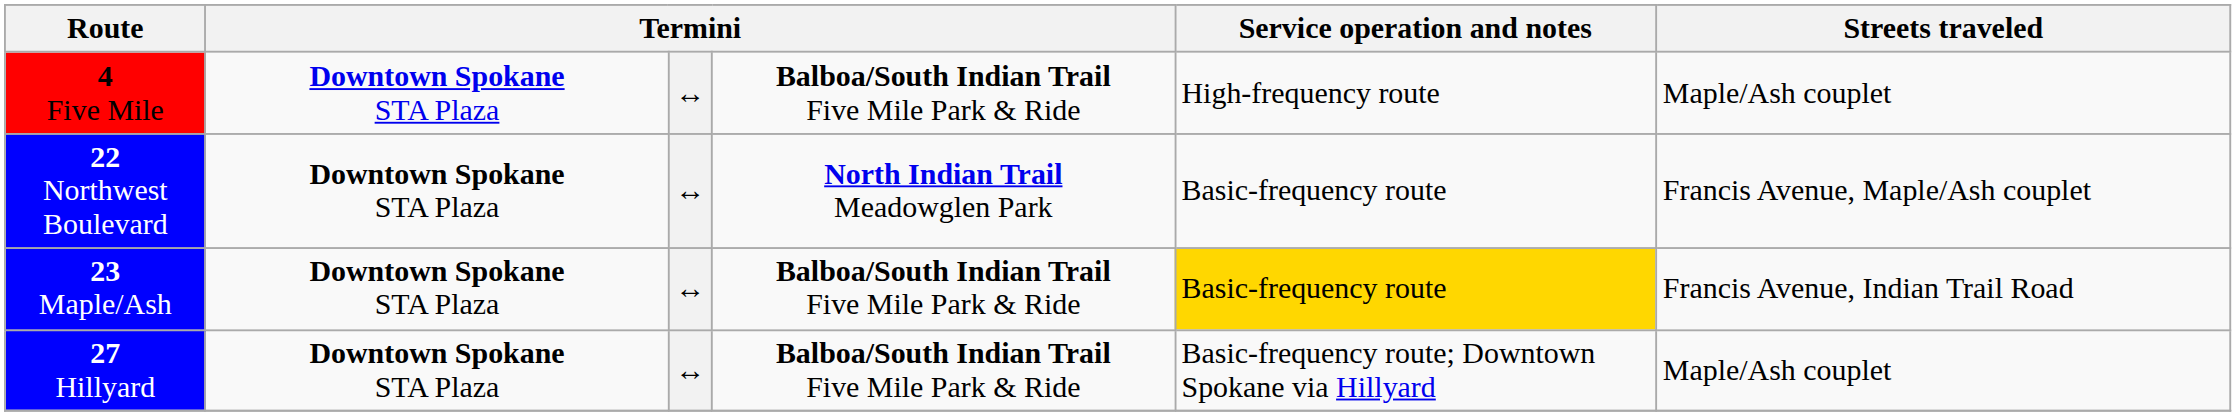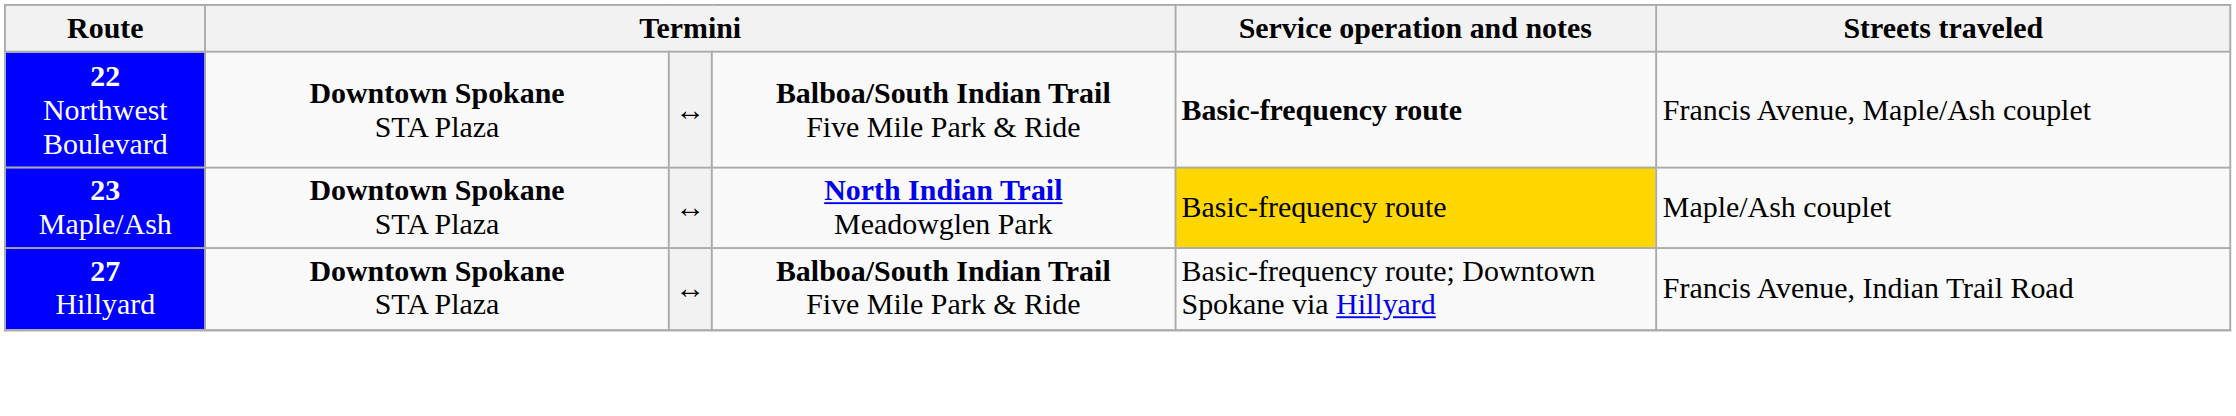- row: 4 Five Mile | Downtown Spokane STA Plaza | ↔ | Balboa/South Indian Trail Five Mile Park & Ride | High-frequency route | Maple/Ash couplet
22 Northwest Boulevard | column 4: North Indian Trail Meadowglen Park -> Balboa/South Indian Trail Five Mile Park & Ride
22 Northwest Boulevard | Service operation and notes: normal -> bold
23 Maple/Ash | column 4: Balboa/South Indian Trail Five Mile Park & Ride -> North Indian Trail Meadowglen Park
23 Maple/Ash | Streets traveled: Francis Avenue, Indian Trail Road -> Maple/Ash couplet
27 Hillyard | Streets traveled: Maple/Ash couplet -> Francis Avenue, Indian Trail Road
